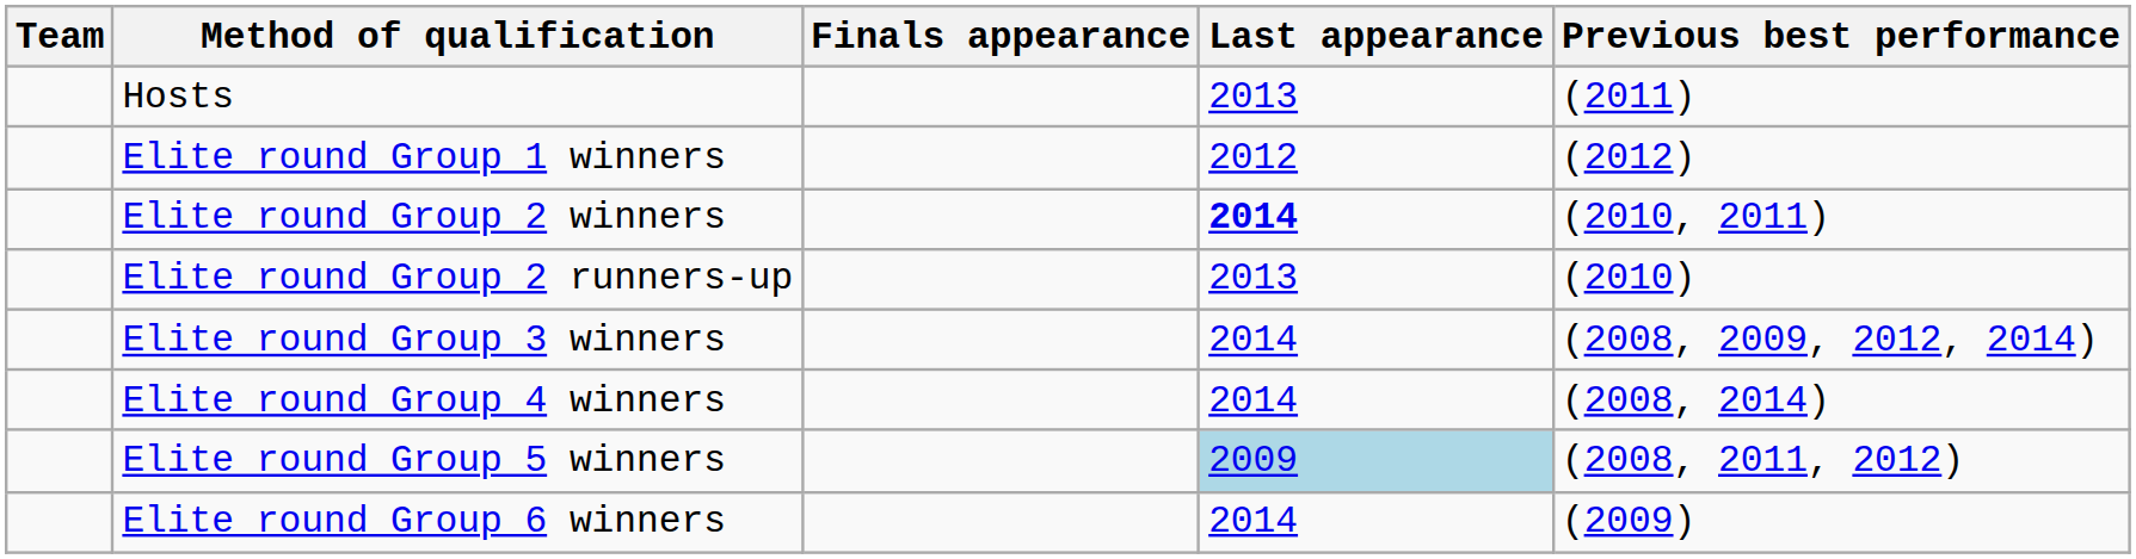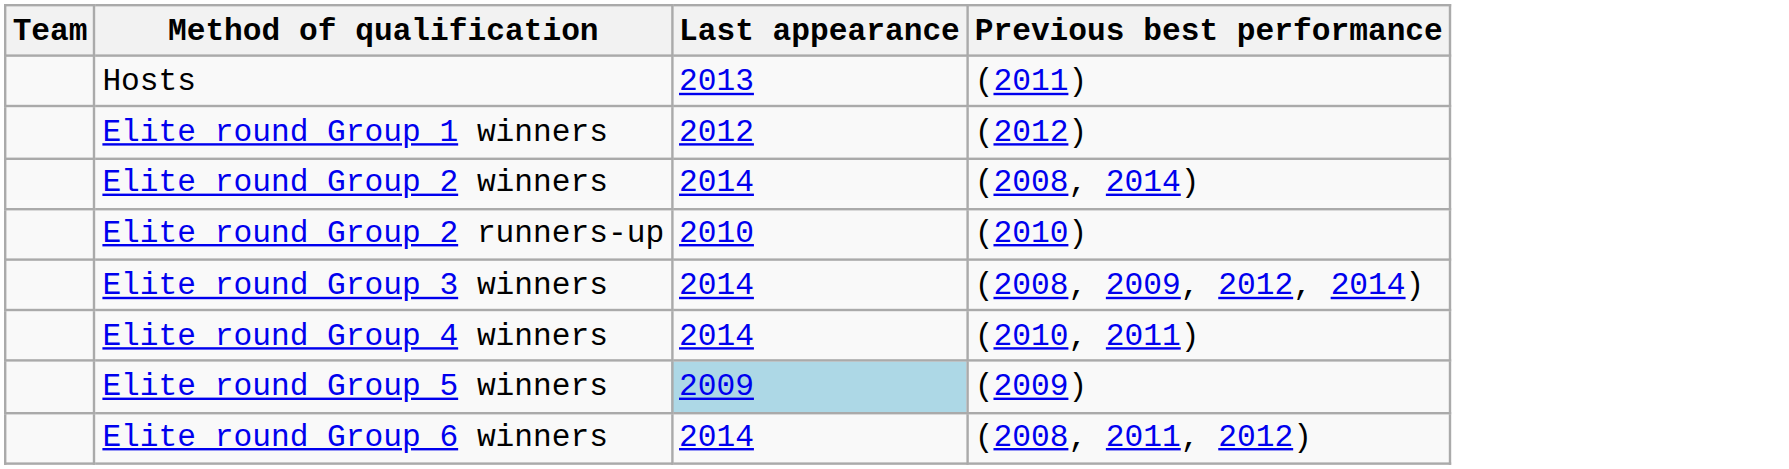- column: Finals appearance
Elite round Group 2 winners | Last appearance: bold -> normal
Elite round Group 2 winners | Previous best performance: (2010, 2011) -> (2008, 2014)
Elite round Group 2 runners-up | Last appearance: 2013 -> 2010
Elite round Group 4 winners | Previous best performance: (2008, 2014) -> (2010, 2011)
Elite round Group 5 winners | Previous best performance: (2008, 2011, 2012) -> (2009)
Elite round Group 6 winners | Previous best performance: (2009) -> (2008, 2011, 2012)
